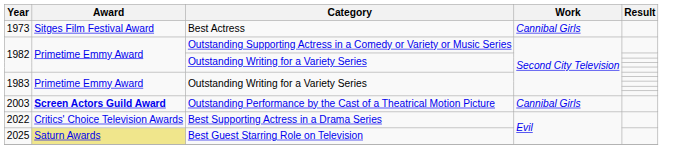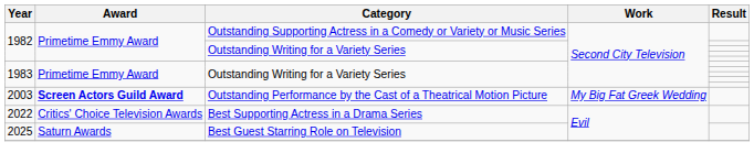- row: 1973 | Sitges Film Festival Award | Best Actress | Cannibal Girls
2003 | Work: Cannibal Girls -> My Big Fat Greek Wedding
2025 | Award: khaki background -> no background
